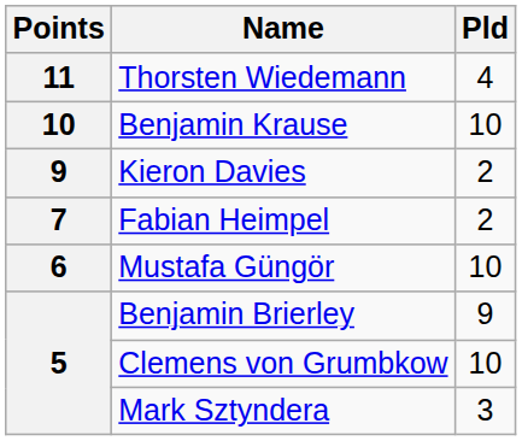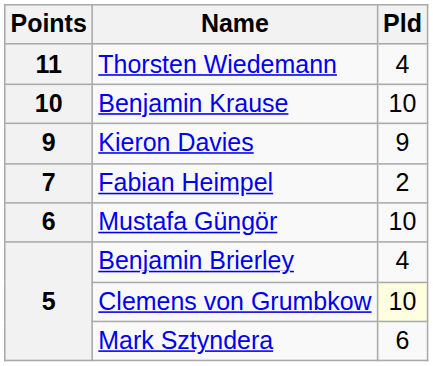Kieron Davies | Pld: 2 -> 9
Benjamin Brierley | Pld: 9 -> 4
Clemens von Grumbkow | Pld: no background -> lightyellow background
Mark Sztyndera | Pld: 3 -> 6
